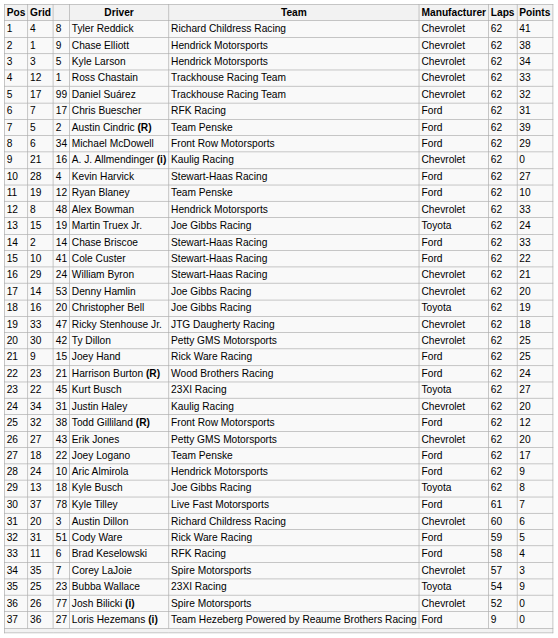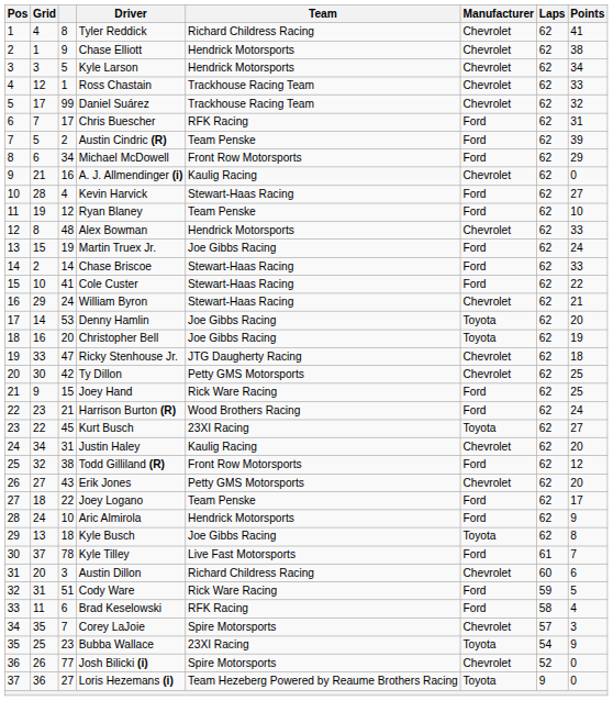Martin Truex Jr. | Manufacturer: Toyota -> Ford
Denny Hamlin | Manufacturer: Chevrolet -> Toyota
Loris Hezemans (i) | Manufacturer: Ford -> Toyota
